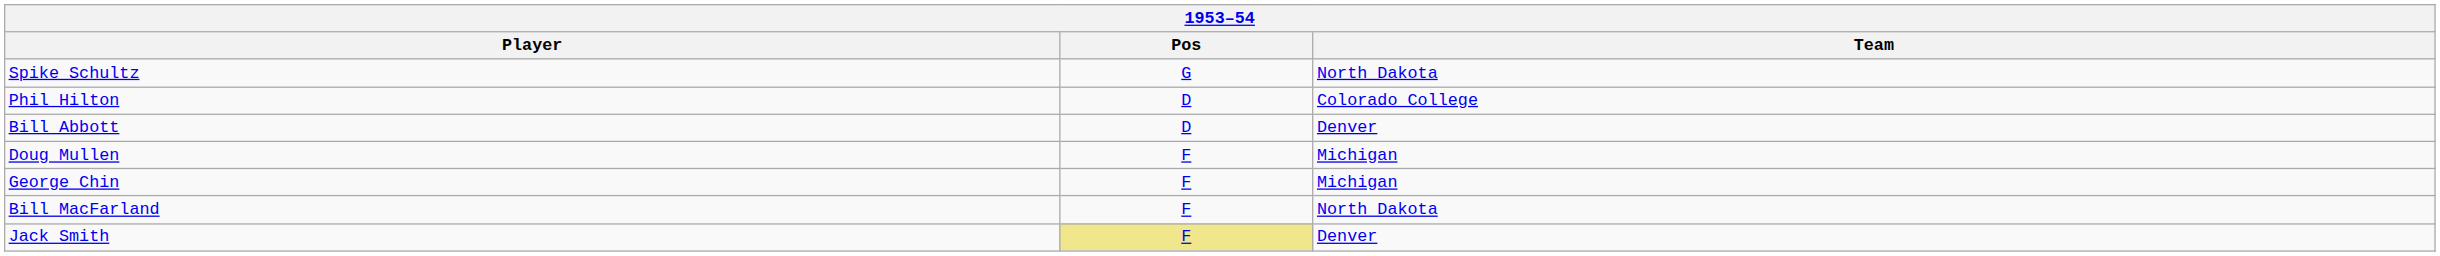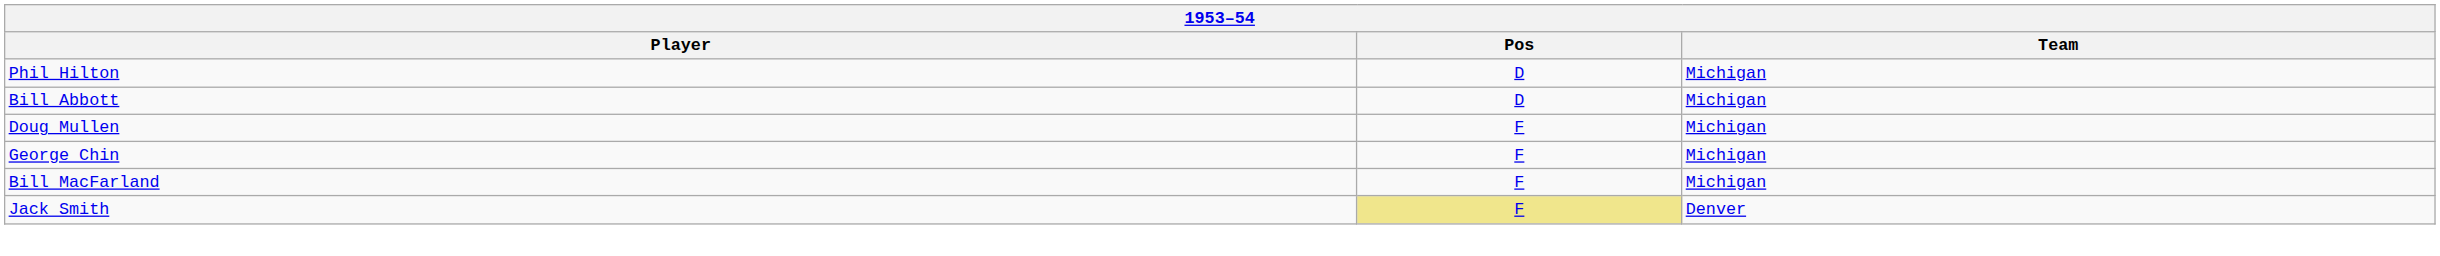- row: Spike Schultz | G | North Dakota
Phil Hilton | Team: Colorado College -> Michigan
Bill Abbott | Team: Denver -> Michigan
Bill MacFarland | Team: North Dakota -> Michigan
